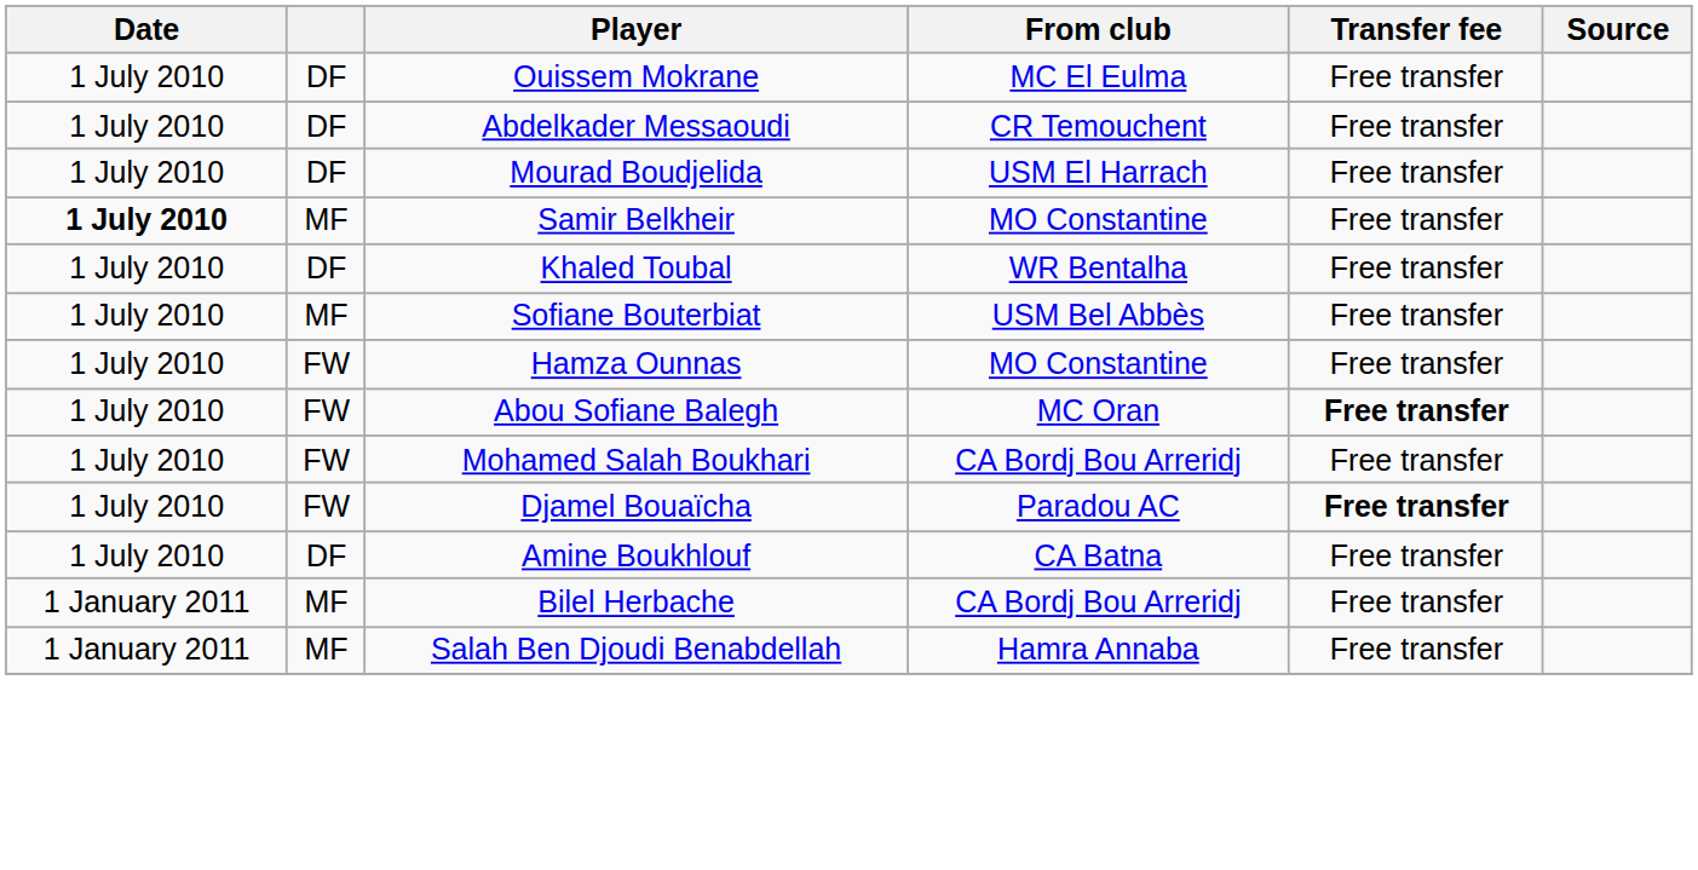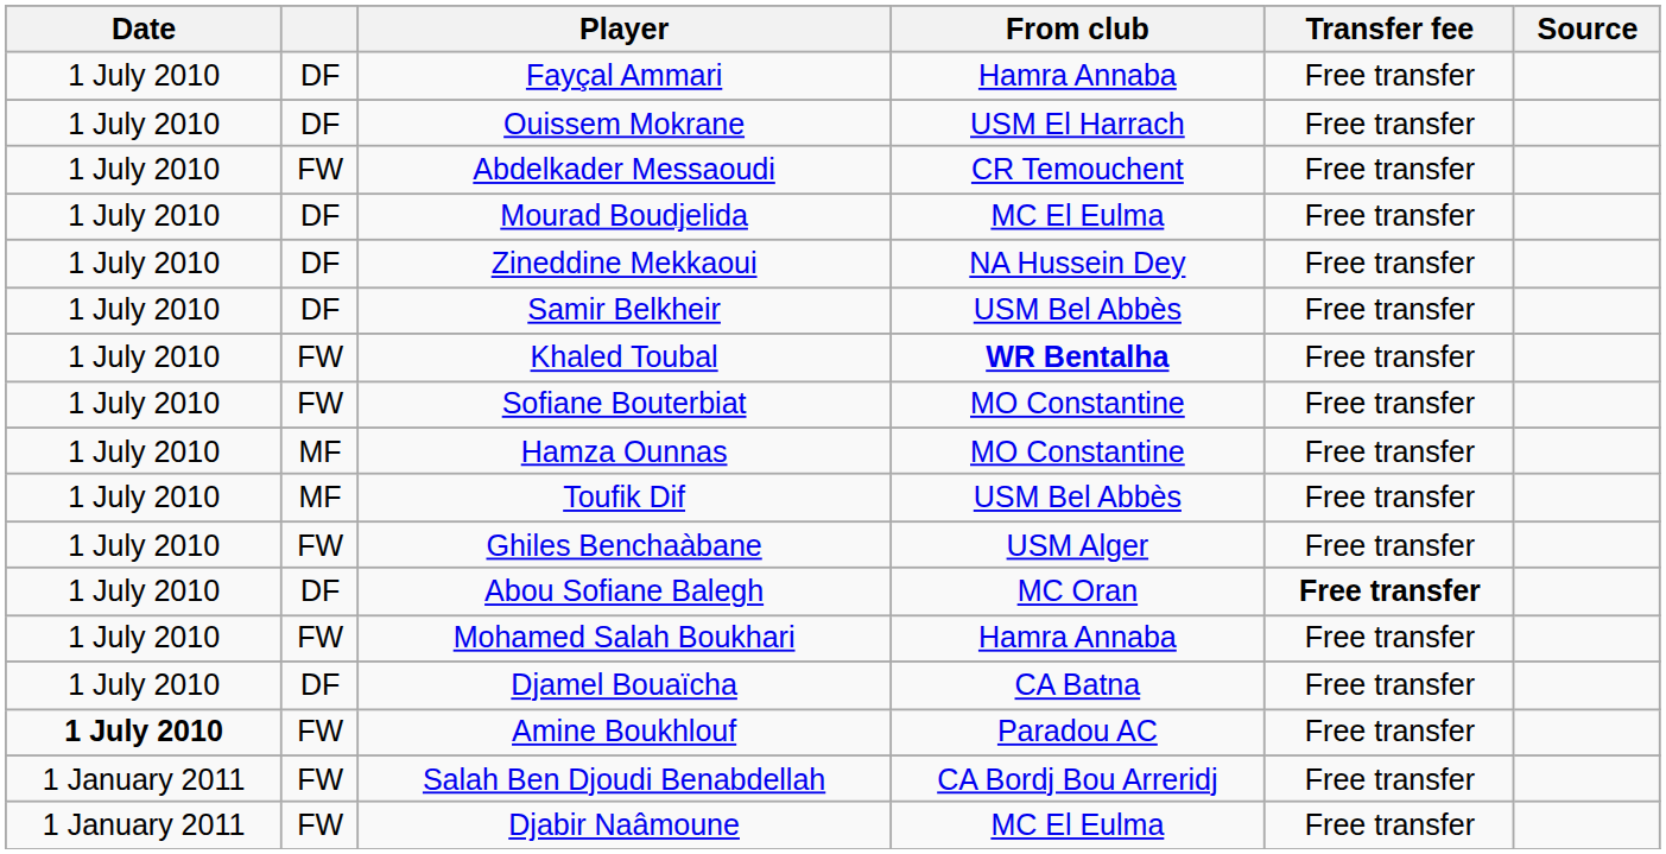+ row: 1 July 2010 | DF | Fayçal Ammari | Hamra Annaba | Free transfer
Ouissem Mokrane | From club: MC El Eulma -> USM El Harrach
Abdelkader Messaoudi | column 2: DF -> FW
Mourad Boudjelida | From club: USM El Harrach -> MC El Eulma
+ row: 1 July 2010 | DF | Zineddine Mekkaoui | NA Hussein Dey | Free transfer
Samir Belkheir | Date: bold -> normal
Samir Belkheir | column 2: MF -> DF
Samir Belkheir | From club: MO Constantine -> USM Bel Abbès
Khaled Toubal | column 2: DF -> FW
Khaled Toubal | From club: normal -> bold
Sofiane Bouterbiat | column 2: MF -> FW
Sofiane Bouterbiat | From club: USM Bel Abbès -> MO Constantine
Hamza Ounnas | column 2: FW -> MF
+ row: 1 July 2010 | MF | Toufik Dif | USM Bel Abbès | Free transfer
+ row: 1 July 2010 | FW | Ghiles Benchaàbane | USM Alger | Free transfer
Abou Sofiane Balegh | column 2: FW -> DF
Mohamed Salah Boukhari | From club: CA Bordj Bou Arreridj -> Hamra Annaba
Djamel Bouaïcha | column 2: FW -> DF
Djamel Bouaïcha | From club: Paradou AC -> CA Batna
Djamel Bouaïcha | Transfer fee: bold -> normal
Amine Boukhlouf | Date: normal -> bold
Amine Boukhlouf | column 2: DF -> FW
Amine Boukhlouf | From club: CA Batna -> Paradou AC
- row: 1 January 2011 | MF | Bilel Herbache | CA Bordj Bou Arreridj | Free transfer
Salah Ben Djoudi Benabdellah | column 2: MF -> FW
Salah Ben Djoudi Benabdellah | From club: Hamra Annaba -> CA Bordj Bou Arreridj
+ row: 1 January 2011 | FW | Djabir Naâmoune | MC El Eulma | Free transfer
